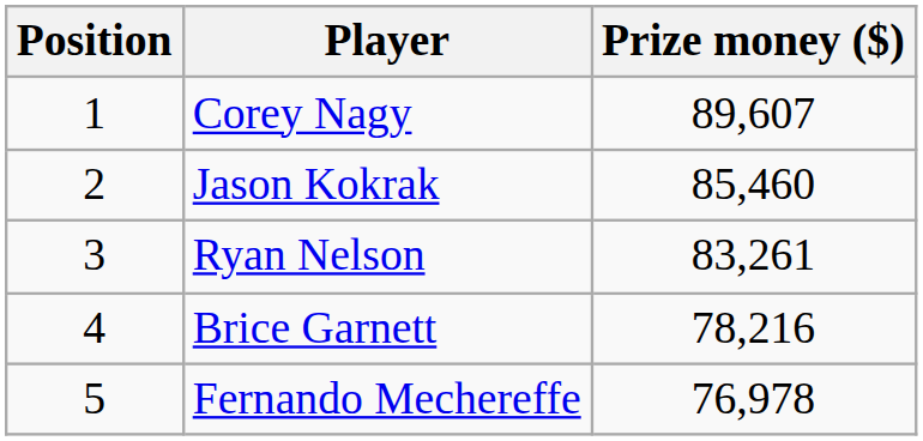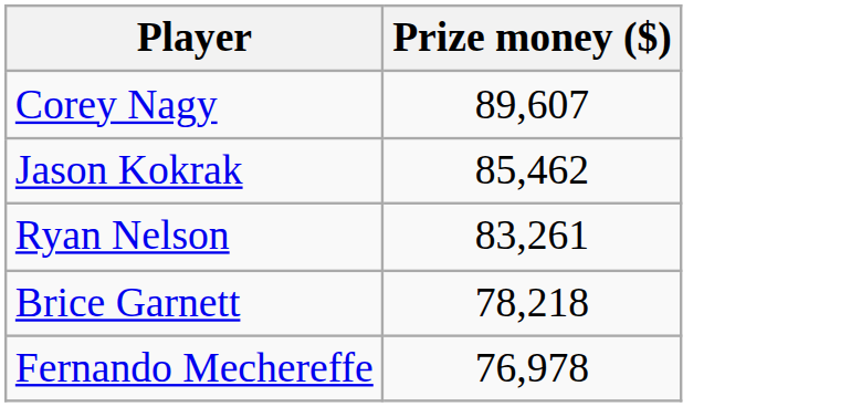- column: Position | 1 | 2 | 3 | 4 | 5
Jason Kokrak | Prize money ($): 85,460 -> 85,462
Brice Garnett | Prize money ($): 78,216 -> 78,218
